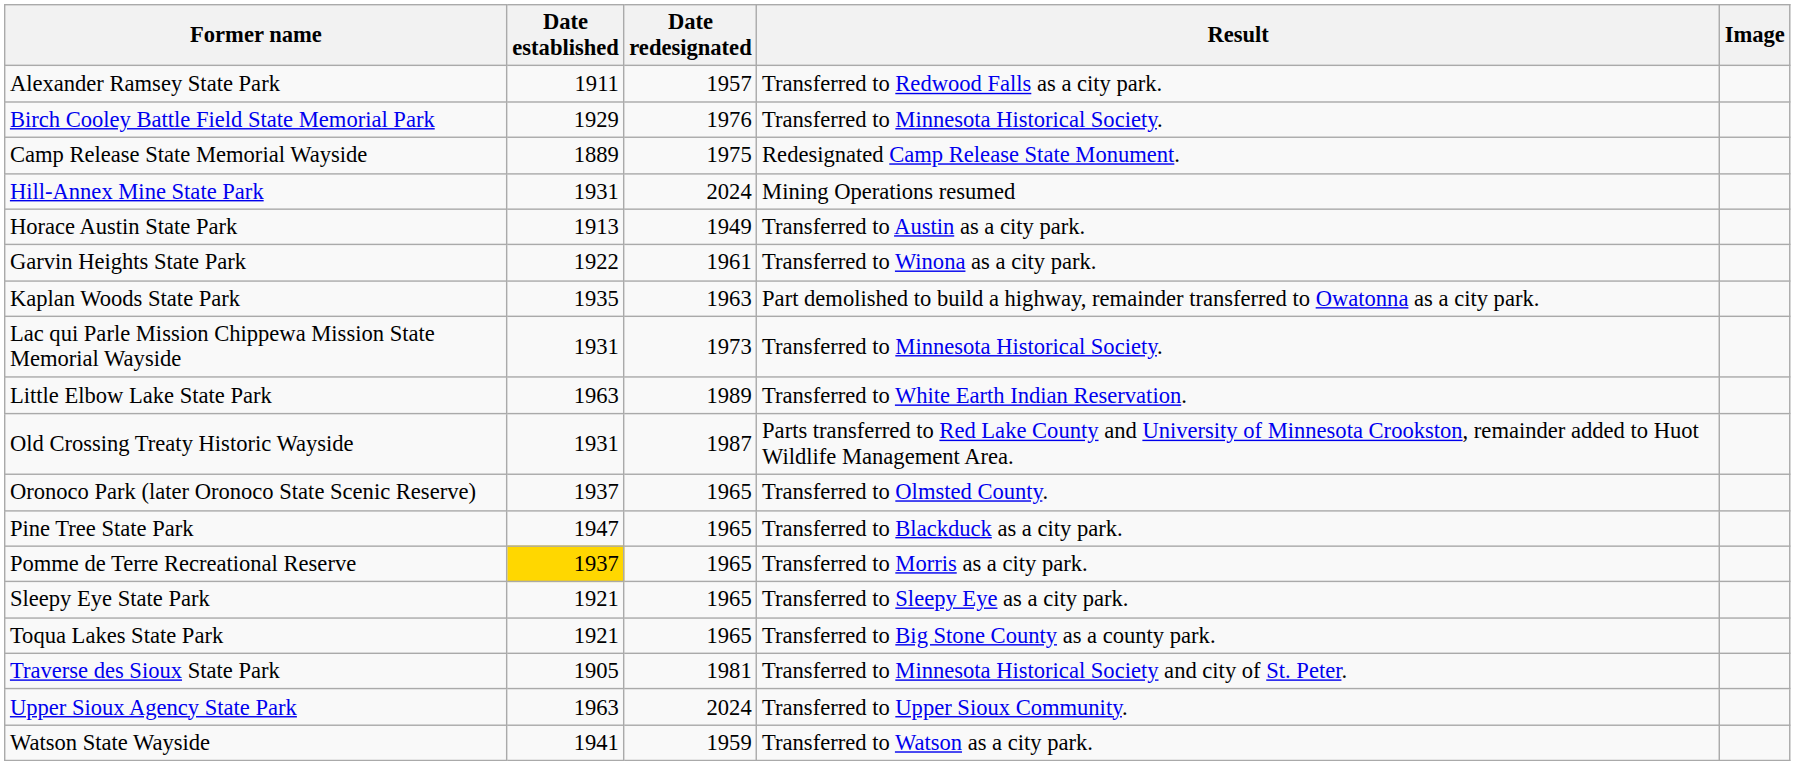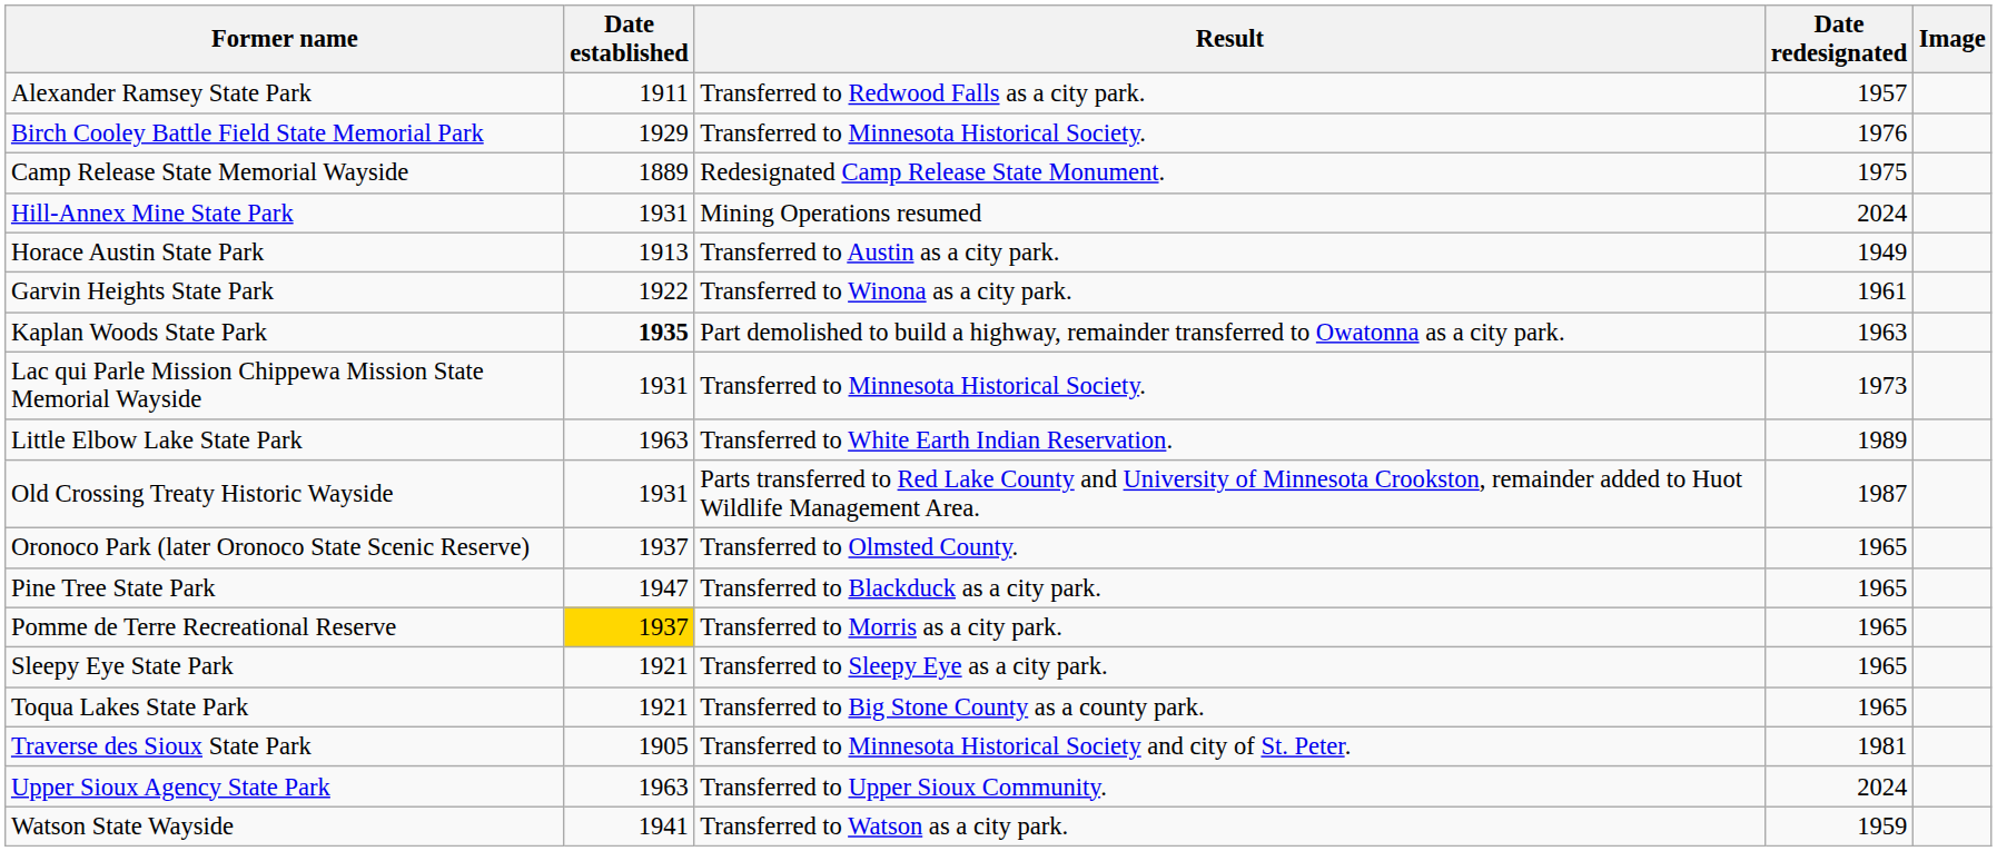columns swapped: Date redesignated <-> Result
Kaplan Woods State Park | Date established: normal -> bold
